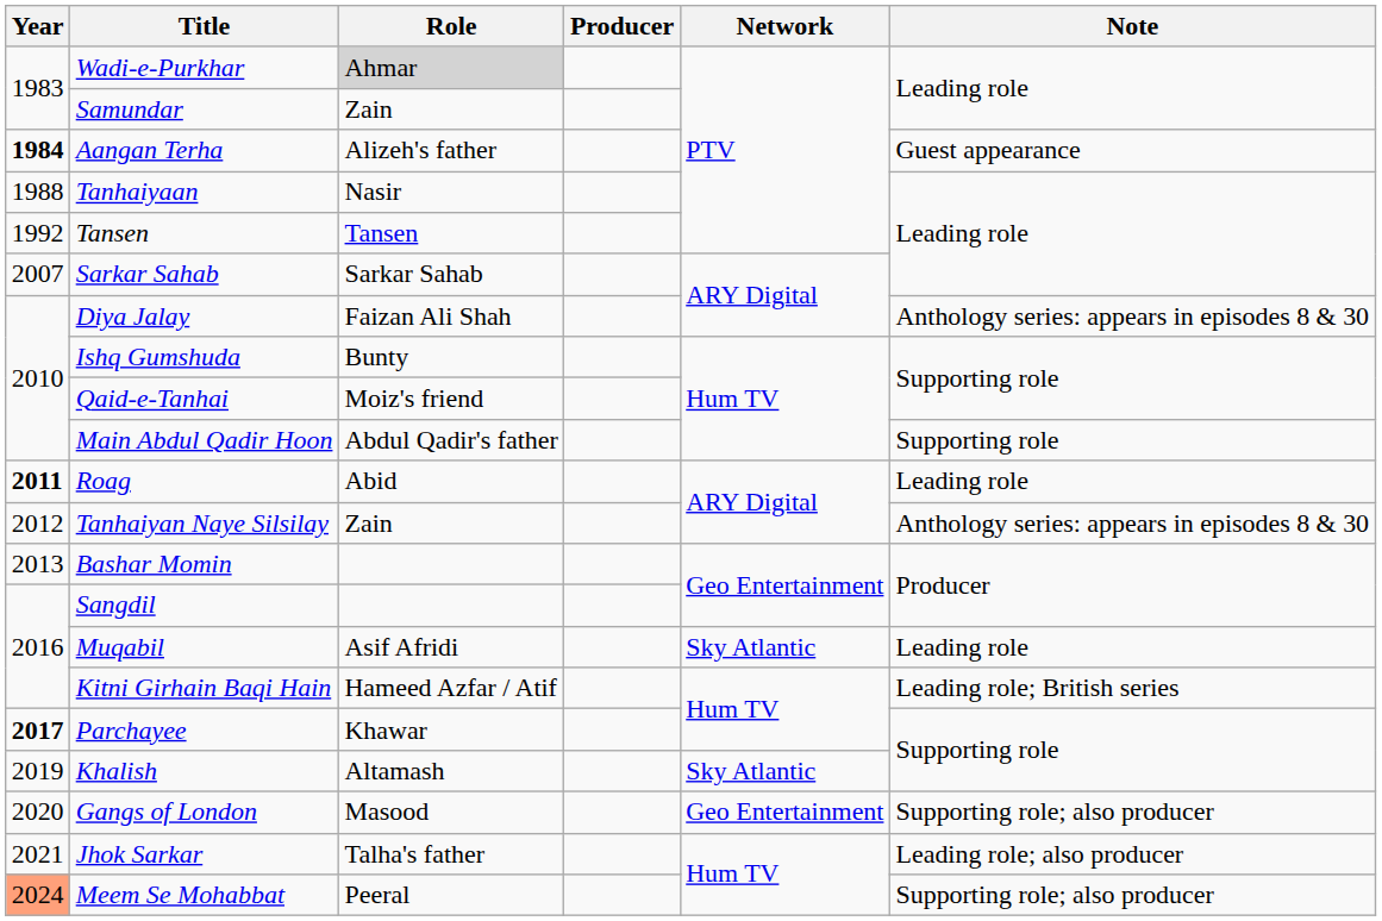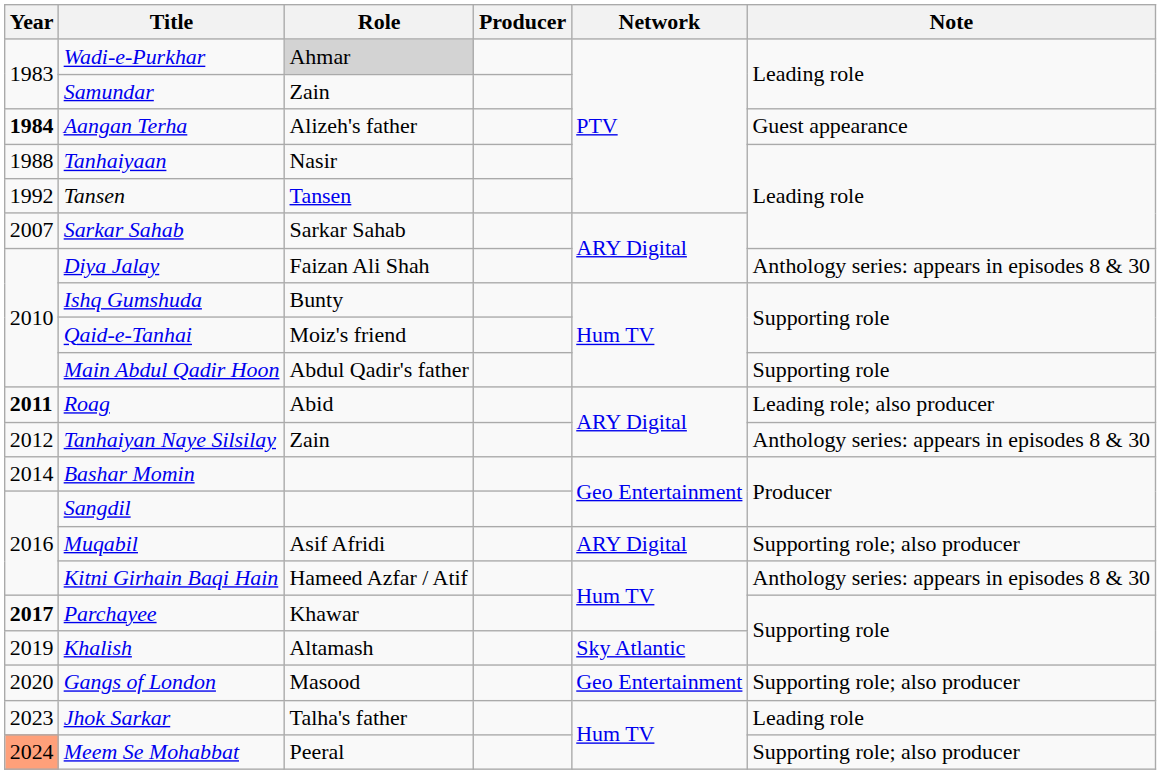Roag | Note: Leading role -> Leading role; also producer
Bashar Momin | Year: 2013 -> 2014
Muqabil | Network: Sky Atlantic -> ARY Digital
Muqabil | Note: Leading role -> Supporting role; also producer
Kitni Girhain Baqi Hain | Note: Leading role; British series -> Anthology series: appears in episodes 8 & 30
Jhok Sarkar | Year: 2021 -> 2023
Jhok Sarkar | Note: Leading role; also producer -> Leading role
